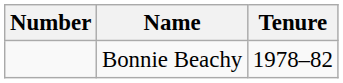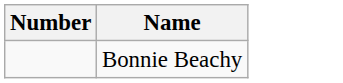- column: Tenure | 1978–82
